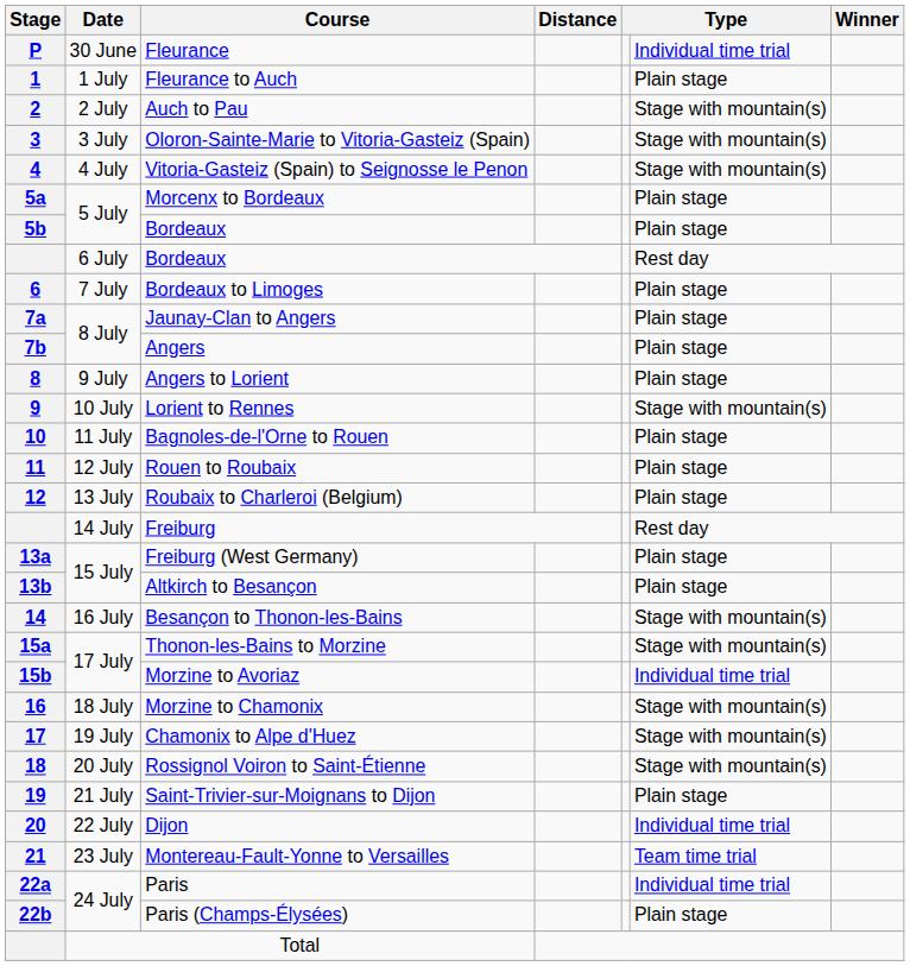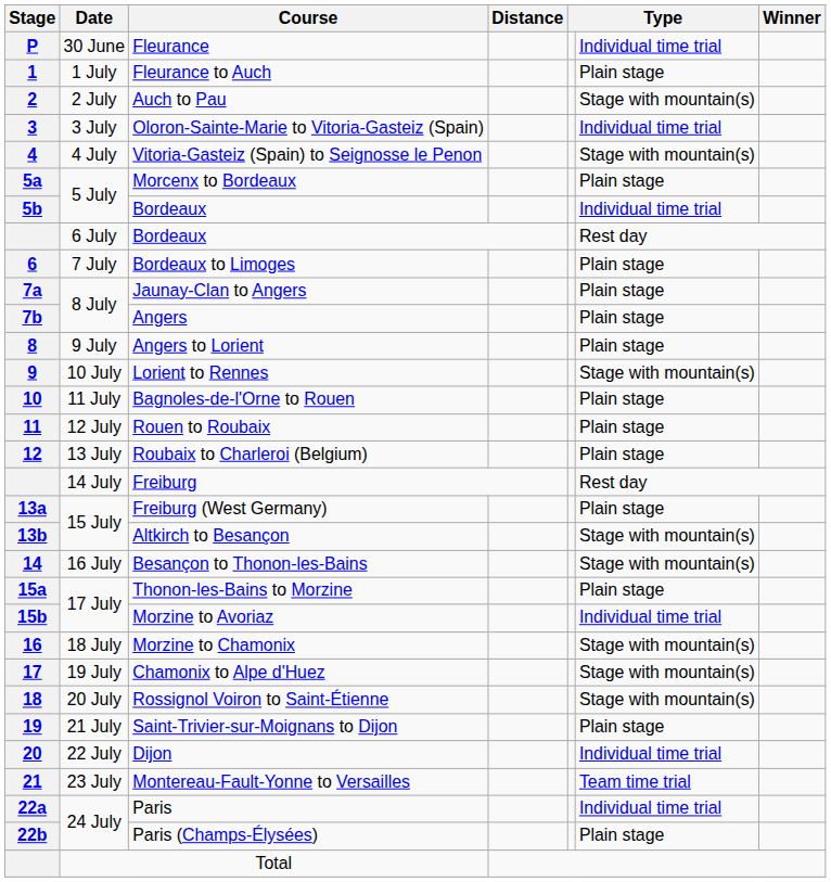Oloron-Sainte-Marie to Vitoria-Gasteiz (Spain) | column 6: Stage with mountain(s) -> Individual time trial
5b / Bordeaux | column 6: Plain stage -> Individual time trial
Altkirch to Besançon | column 6: Plain stage -> Stage with mountain(s)
Thonon-les-Bains to Morzine | column 6: Stage with mountain(s) -> Plain stage
